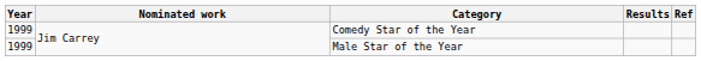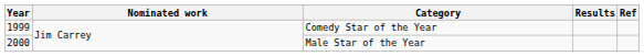Male Star of the Year | Year: 1999 -> 2000
